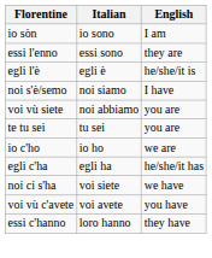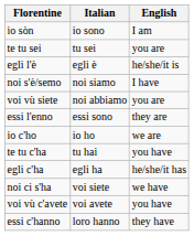rows swapped: te tu sei <-> essi l'enno
+ row: te tu c'ha | tu hai | you have
